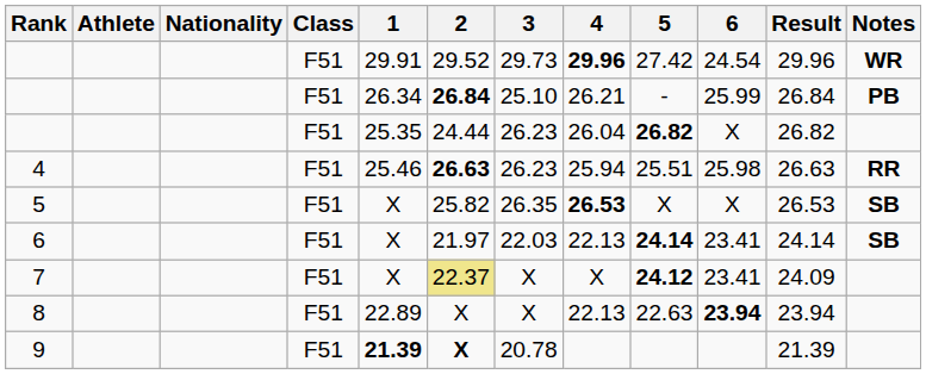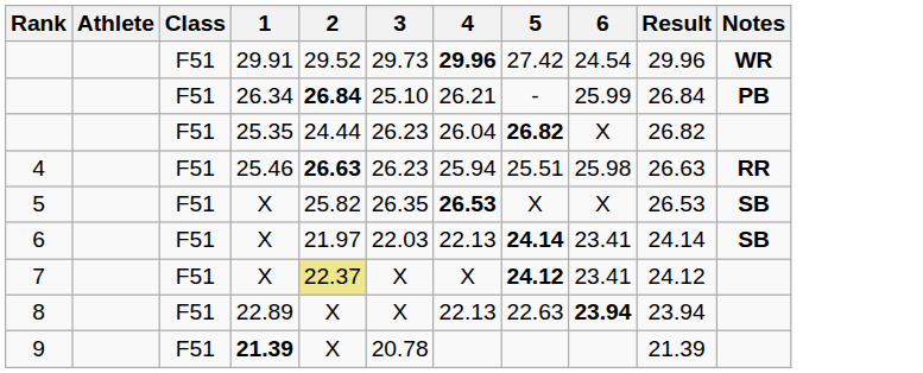- column: Nationality
7 | Result: 24.09 -> 24.12
9 | 2: bold -> normal
